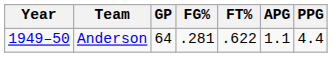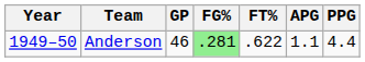Anderson | GP: 64 -> 46
Anderson | FG%: no background -> lightgreen background
